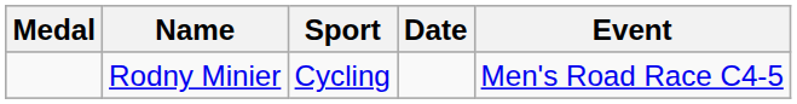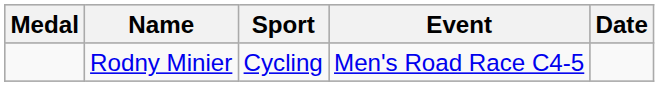columns swapped: Event <-> Date
